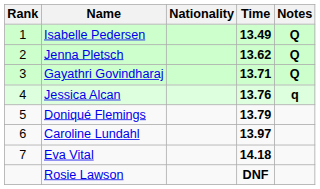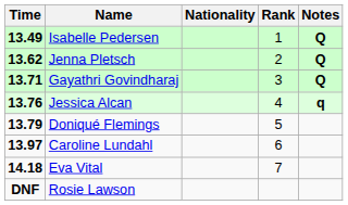columns swapped: Rank <-> Time
